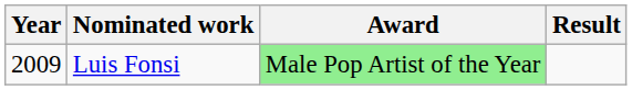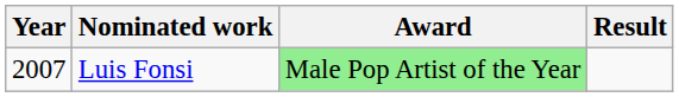Luis Fonsi | Year: 2009 -> 2007
